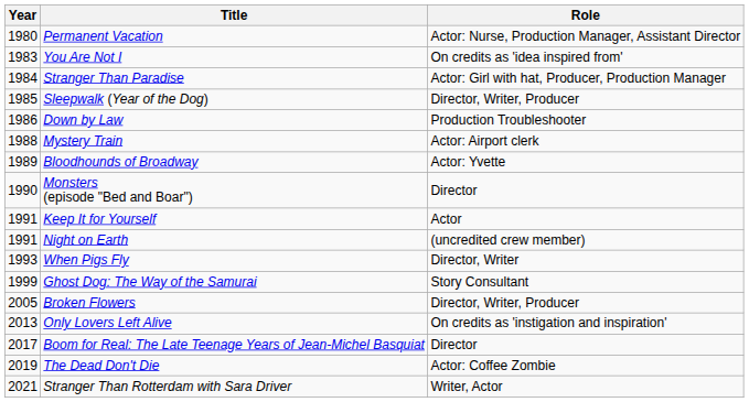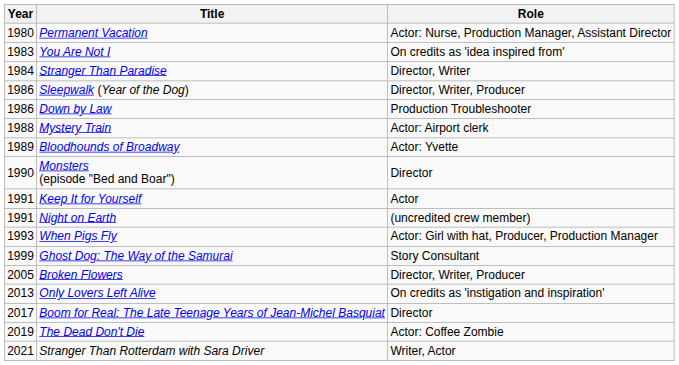Stranger Than Paradise | Role: Actor: Girl with hat, Producer, Production Manager -> Director, Writer
Sleepwalk (Year of the Dog) | Year: 1985 -> 1986
When Pigs Fly | Role: Director, Writer -> Actor: Girl with hat, Producer, Production Manager
